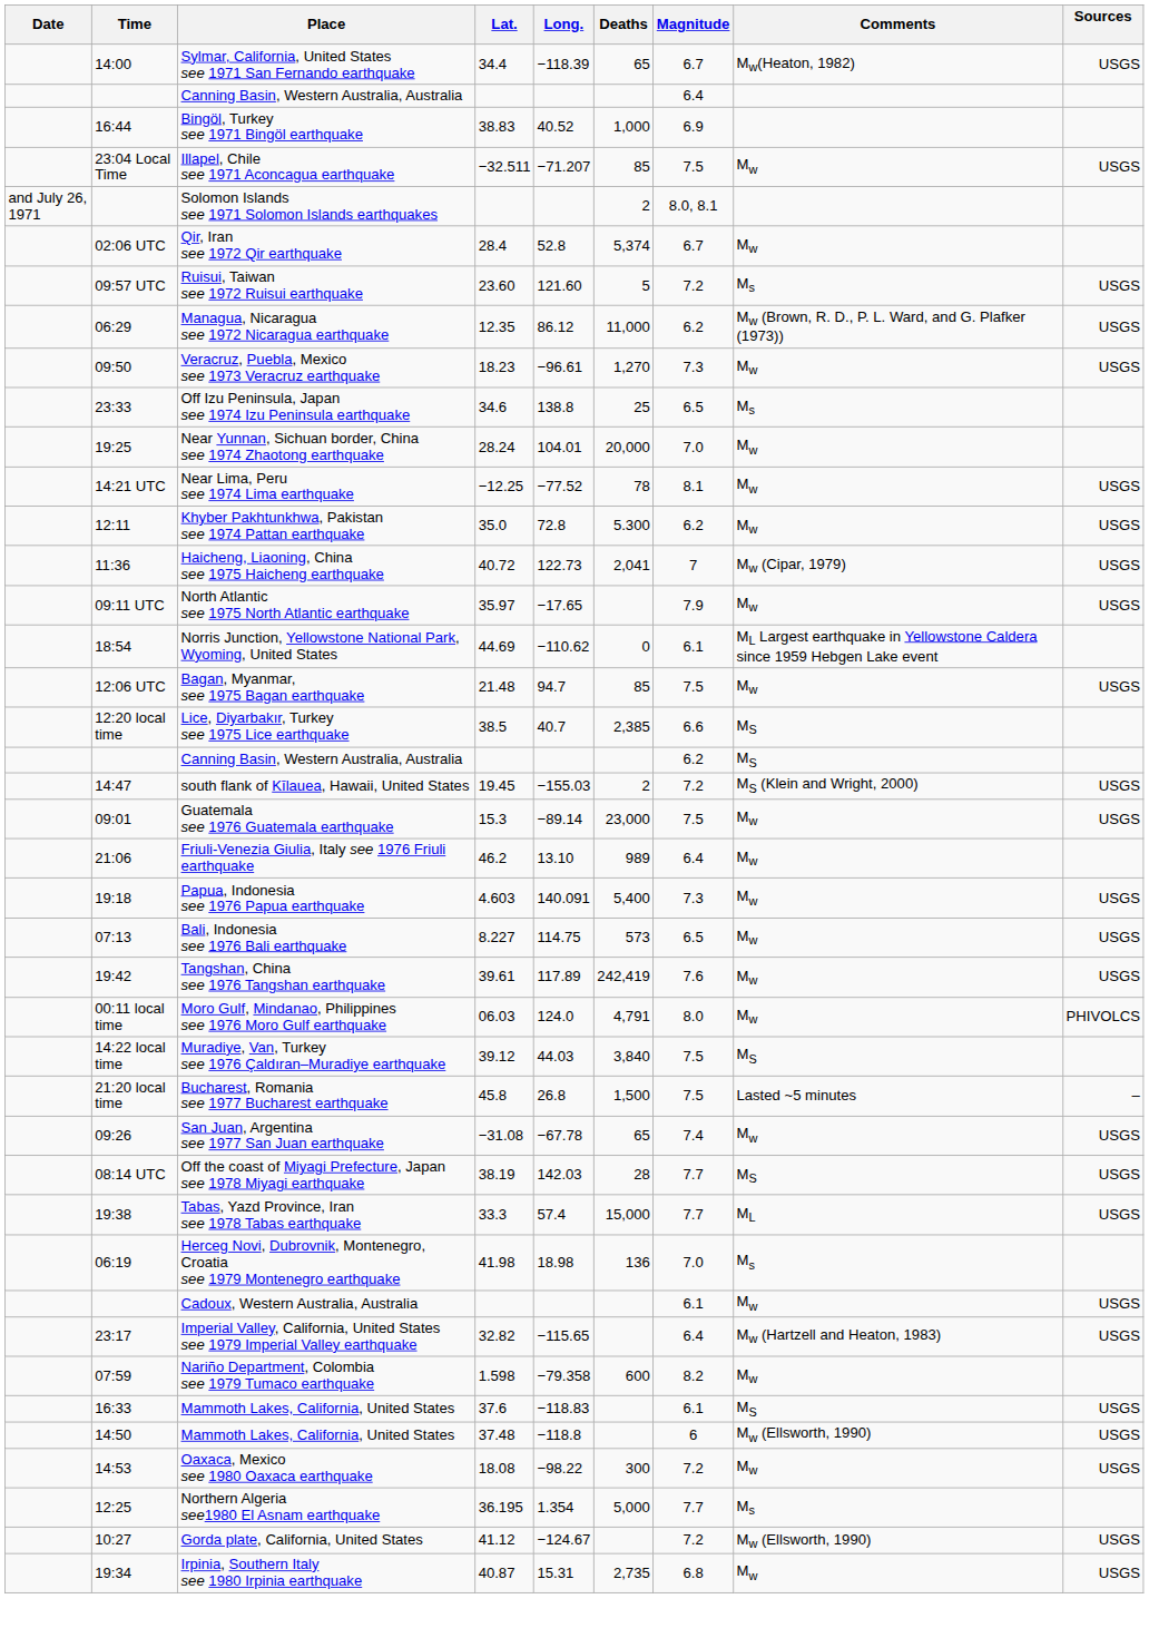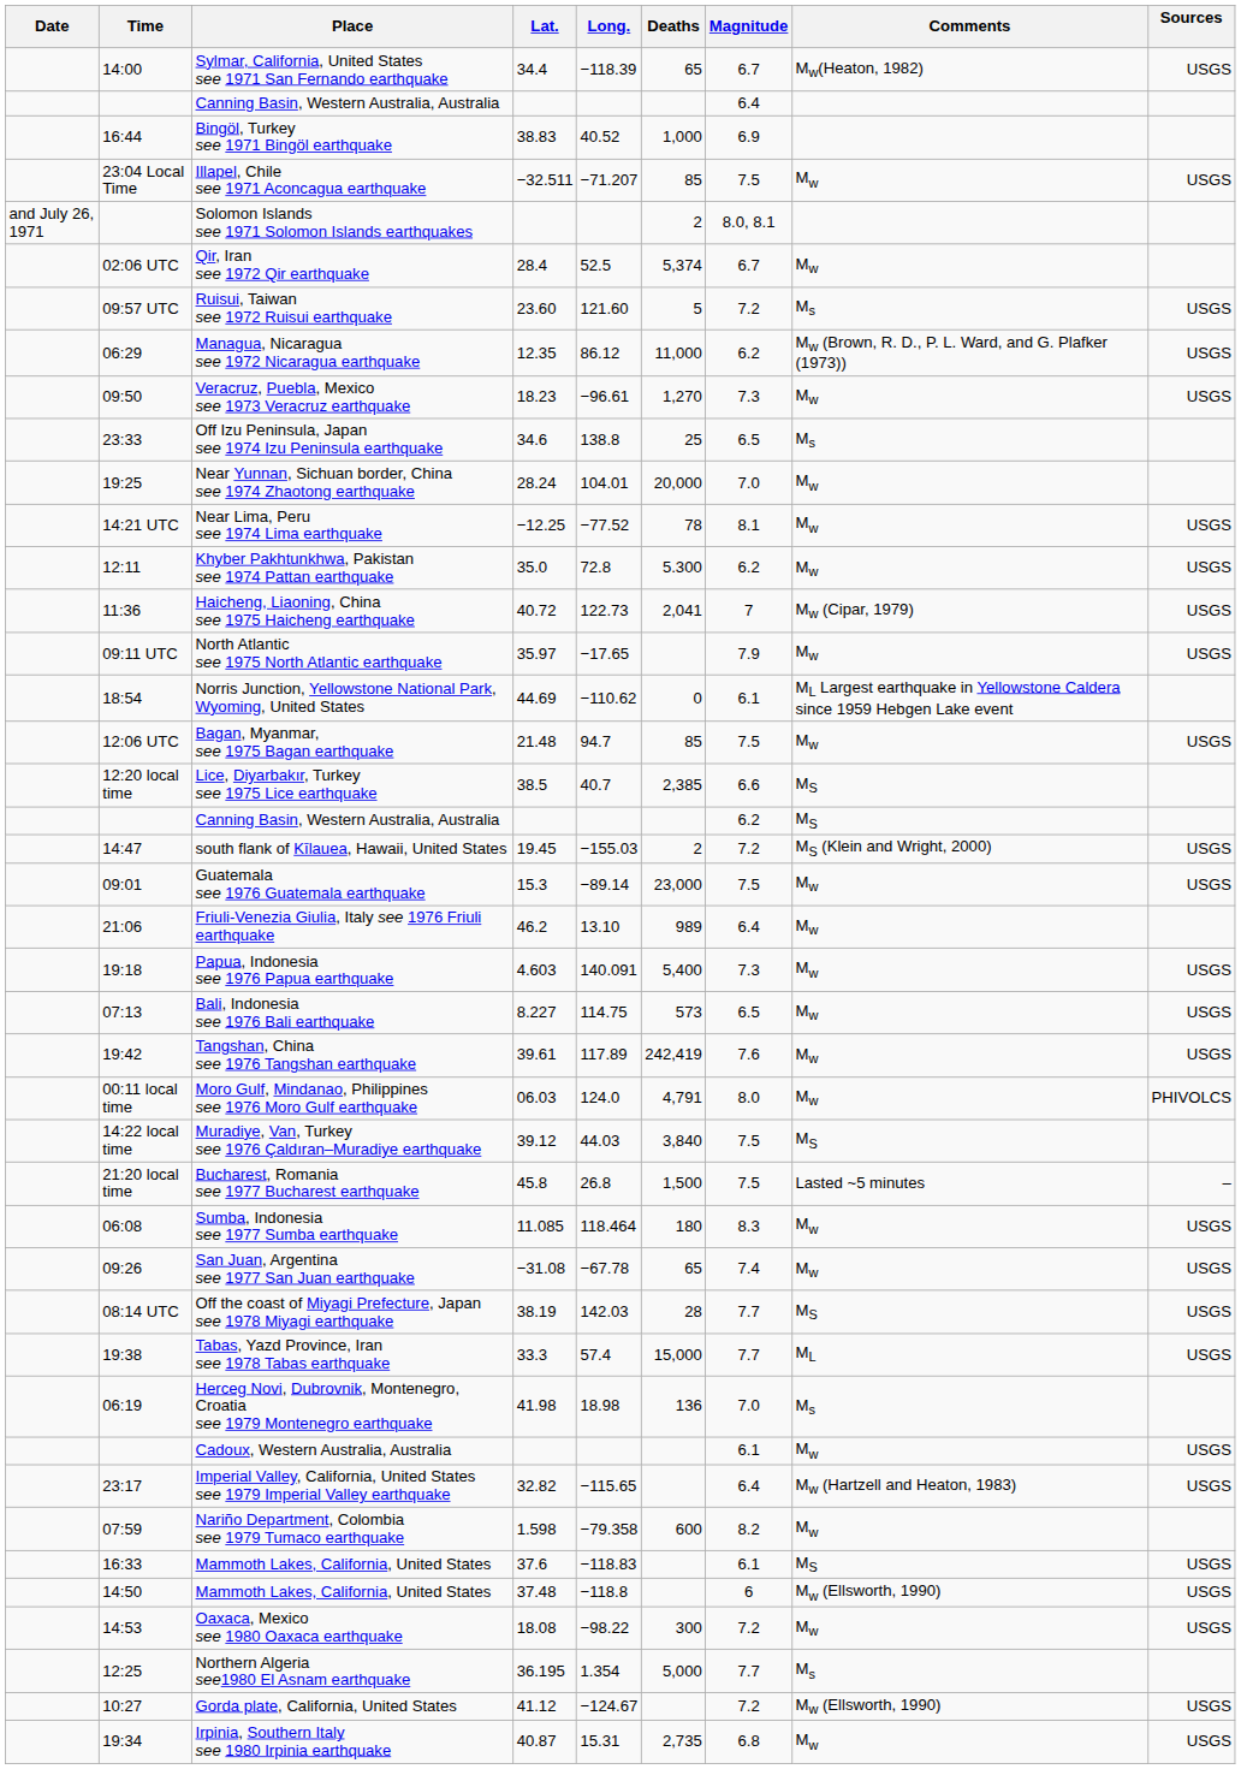Qir, Iran see 1972 Qir earthquake | Long.: 52.8 -> 52.5
+ row: 06:08 | Sumba, Indonesia see 1977 Sumba earthquake | 11.085 | 118.464 | 180 | 8.3 | Mw | USGS
